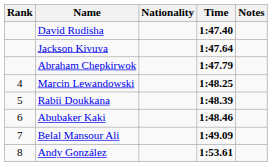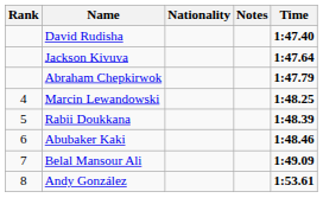columns swapped: Time <-> Notes
